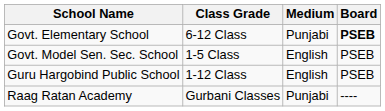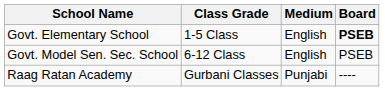Govt. Elementary School | Class Grade: 6-12 Class -> 1-5 Class
Govt. Elementary School | Medium: Punjabi -> English
Govt. Model Sen. Sec. School | Class Grade: 1-5 Class -> 6-12 Class
- row: Guru Hargobind Public School | 1-12 Class | English | PSEB
